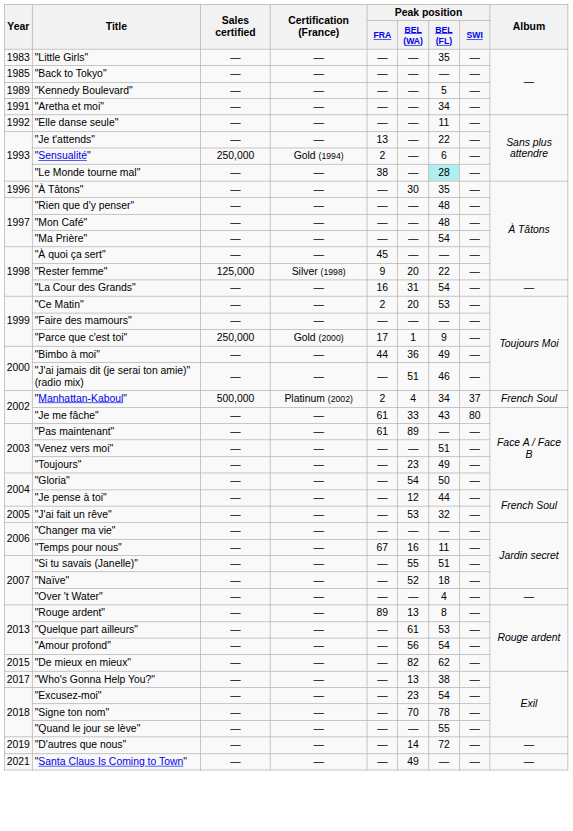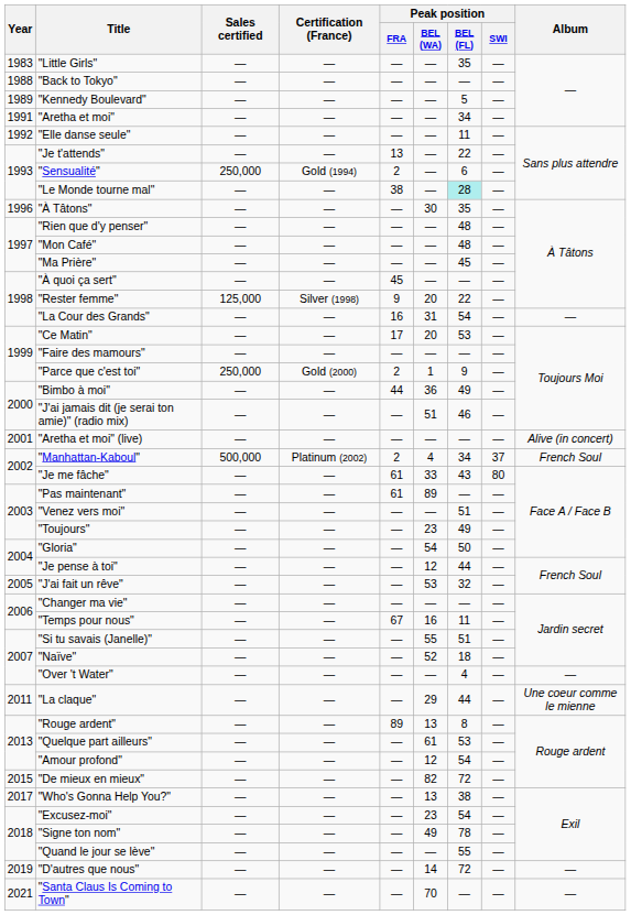"Back to Tokyo" | Year: 1985 -> 1988
"Ma Prière" | Peak position / BEL (FL): 54 -> 45
"Ce Matin" | Peak position / FRA: 2 -> 17
"Parce que c'est toi" | Peak position / FRA: 17 -> 2
+ row: 2001 | "Aretha et moi" (live) | — | — | — | — | — | — | Alive (in concert)
+ row: 2011 | "La claque" | — | — | — | 29 | 44 | — | Une coeur comme le mienne
"Amour profond" | Peak position / BEL (WA): 56 -> 12
"De mieux en mieux" | Peak position / BEL (FL): 62 -> 72
"Signe ton nom" | Peak position / BEL (WA): 70 -> 49
"Santa Claus Is Coming to Town" | Peak position / BEL (WA): 49 -> 70
